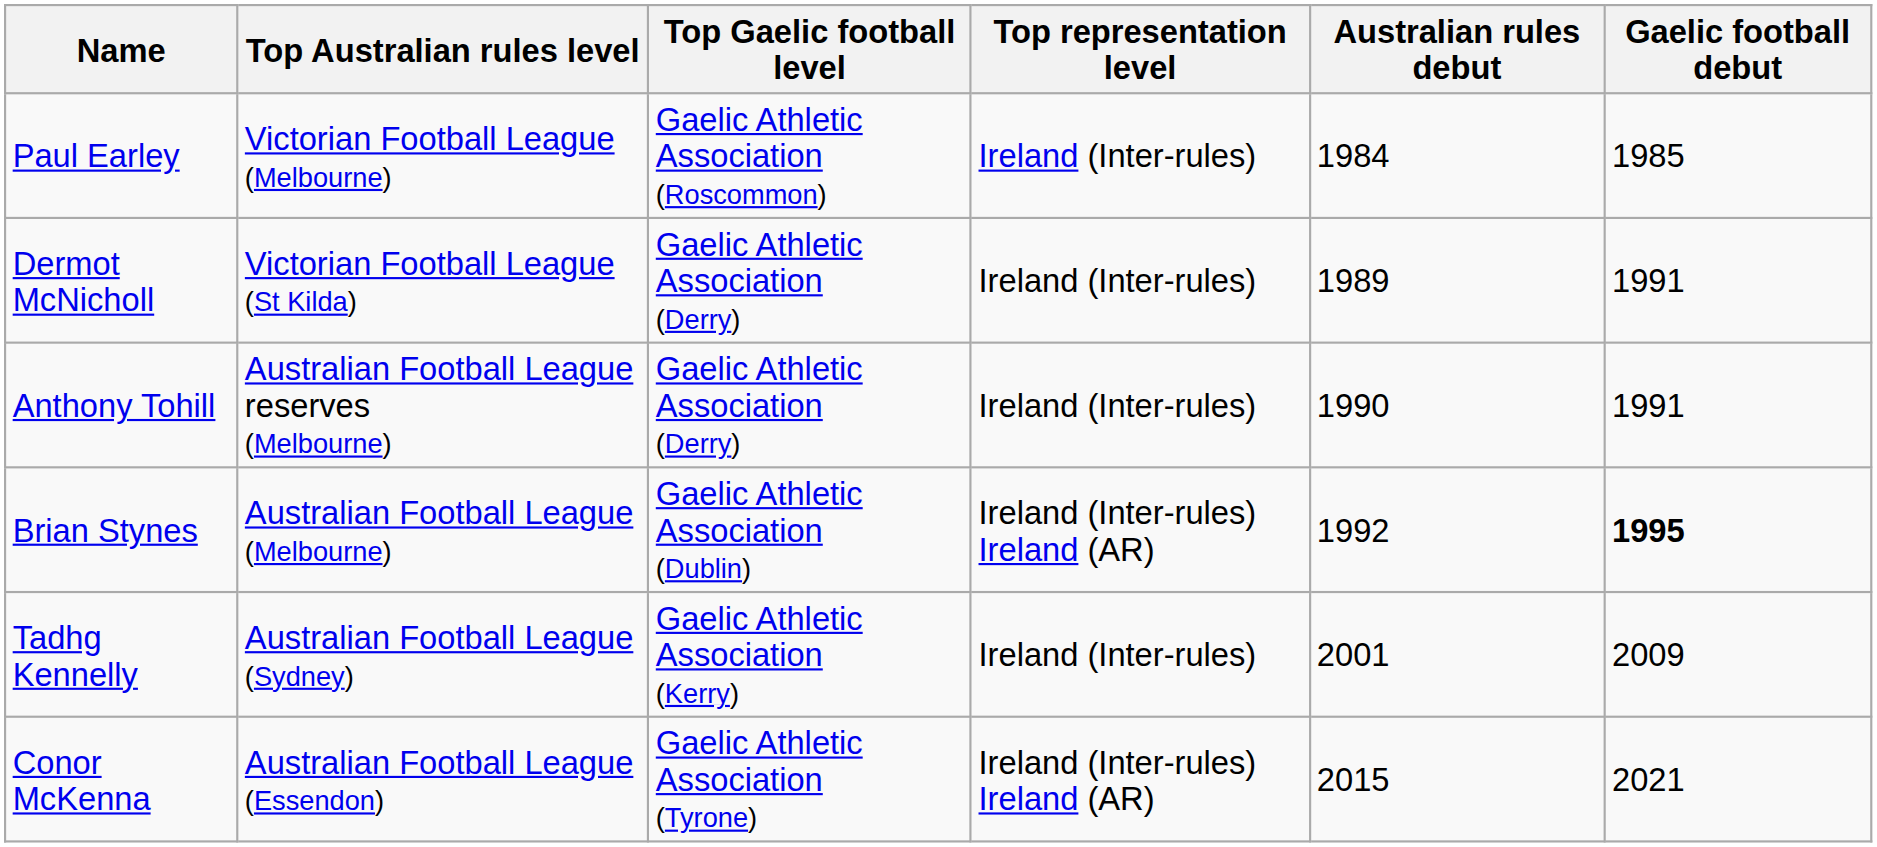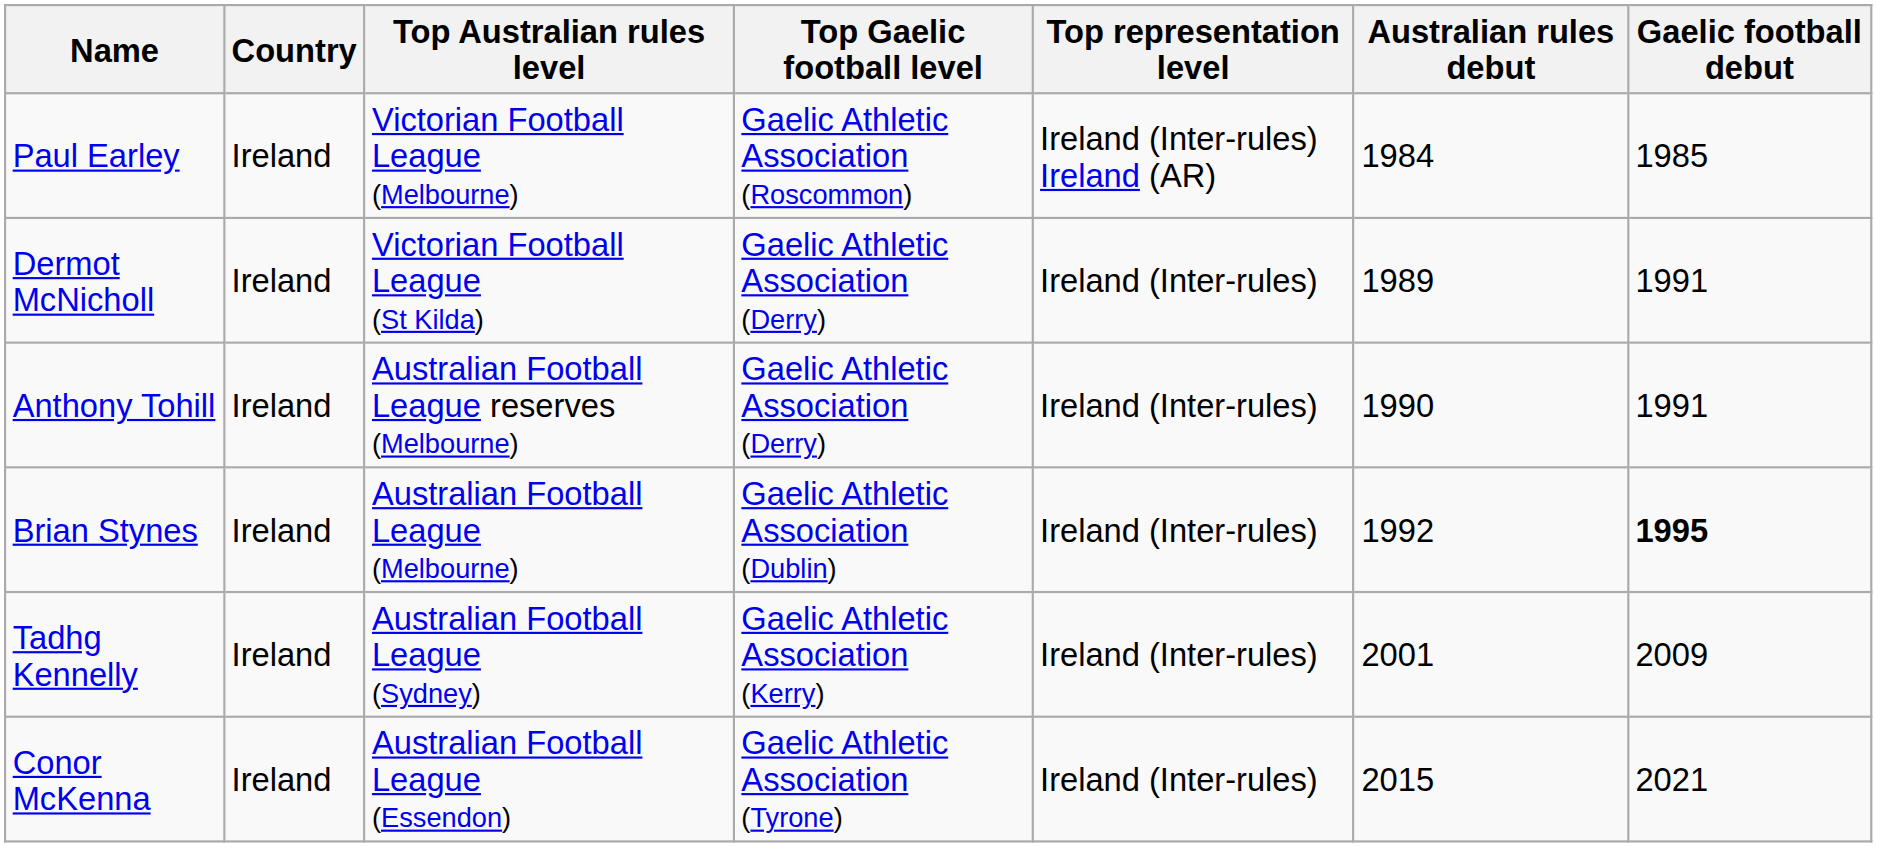+ column: Country | Ireland | Ireland | Ireland | Ireland | Ireland | Ireland
Paul Earley | Top representation level: Ireland (Inter-rules) -> Ireland (Inter-rules) Ireland (AR)
Brian Stynes | Top representation level: Ireland (Inter-rules) Ireland (AR) -> Ireland (Inter-rules)
Conor McKenna | Top representation level: Ireland (Inter-rules) Ireland (AR) -> Ireland (Inter-rules)
